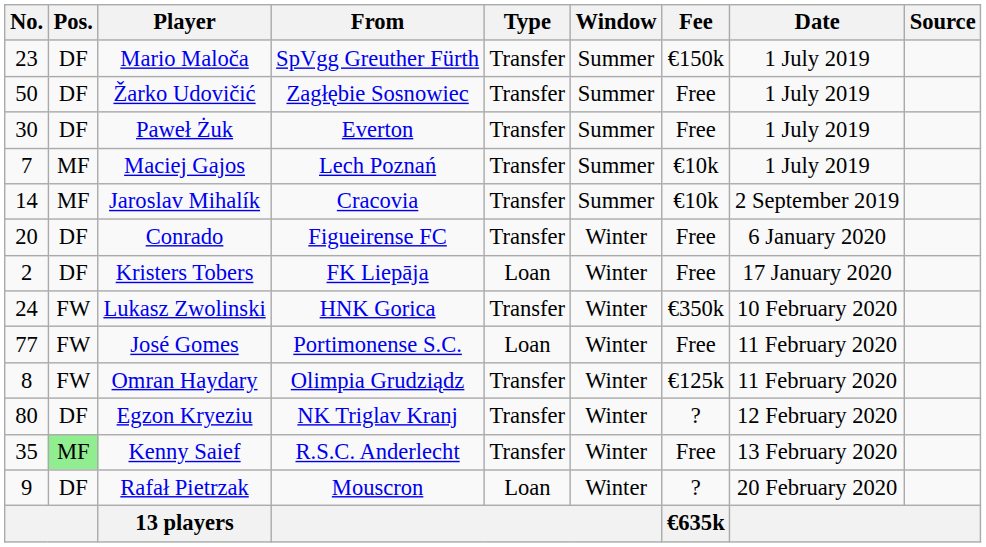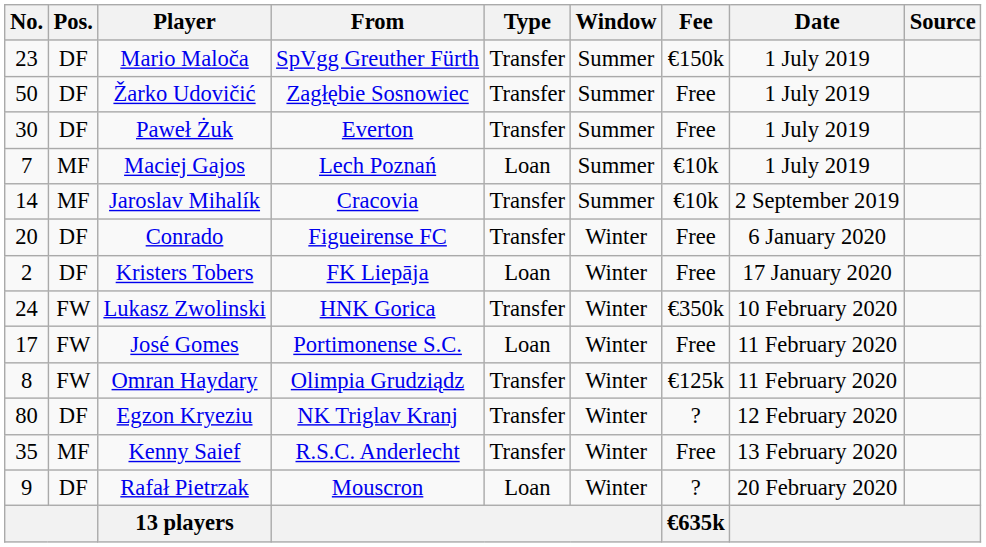Maciej Gajos | Type: Transfer -> Loan
José Gomes | No.: 77 -> 17
Kenny Saief | Pos.: lightgreen background -> no background
